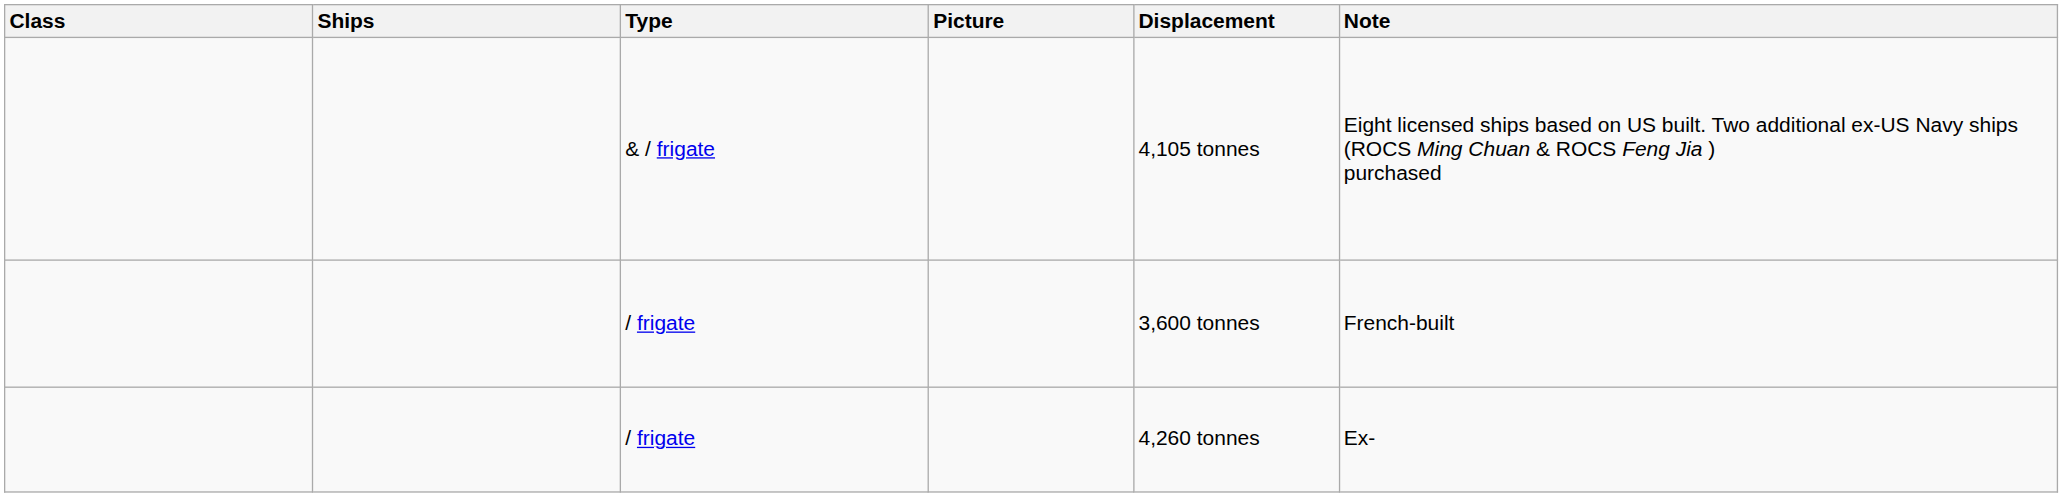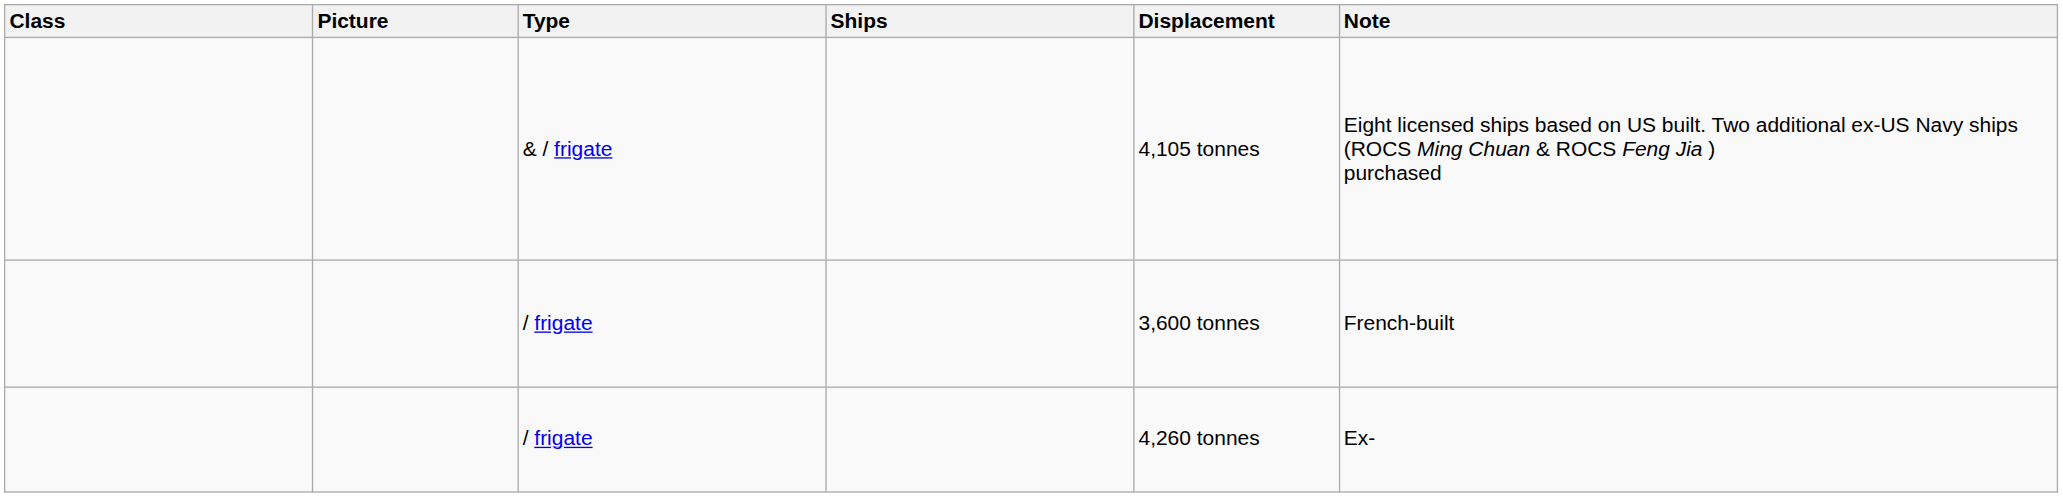columns swapped: Picture <-> Ships
